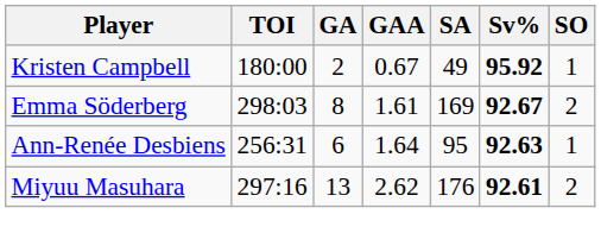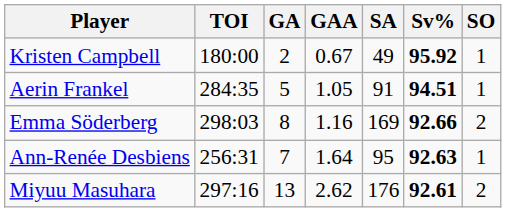+ row: Aerin Frankel | 284:35 | 5 | 1.05 | 91 | 94.51 | 1
Emma Söderberg | GAA: 1.61 -> 1.16
Emma Söderberg | Sv%: 92.67 -> 92.66
Ann-Renée Desbiens | GA: 6 -> 7
